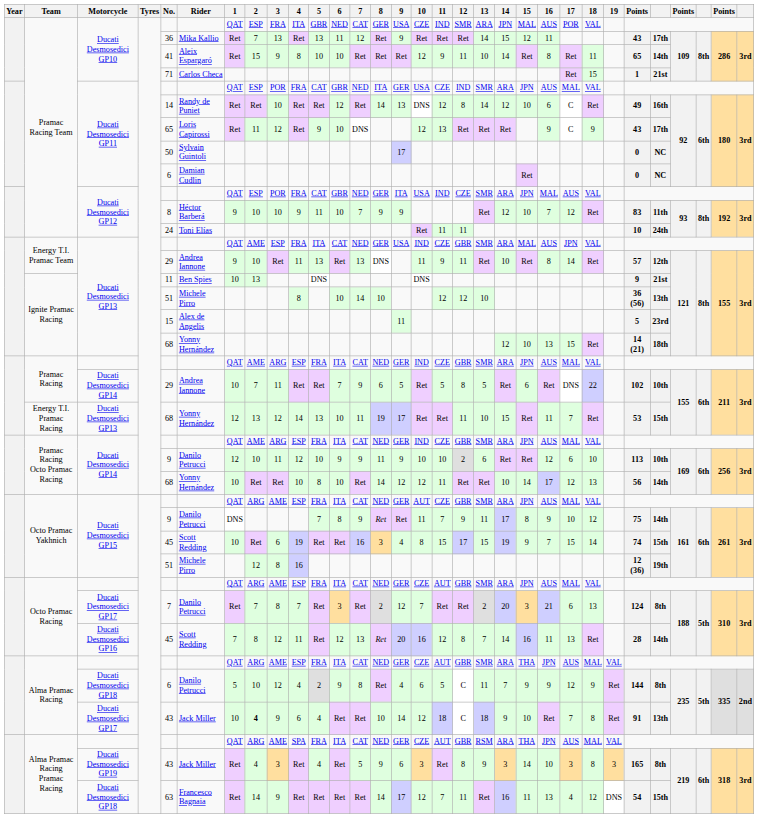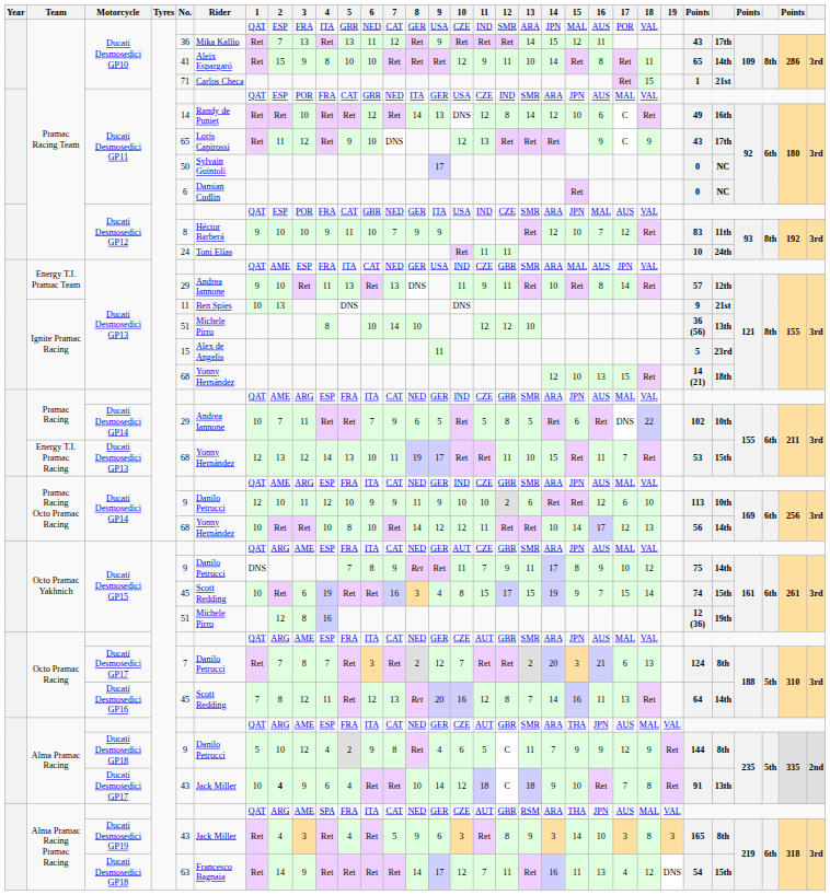Ducati Desmosedici GP16 | column 26: 28 -> 64
Alma Pramac Racing / Ducati Desmosedici GP18 | No.: 6 -> 9
